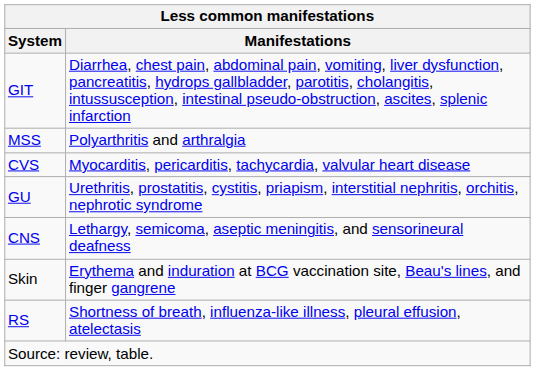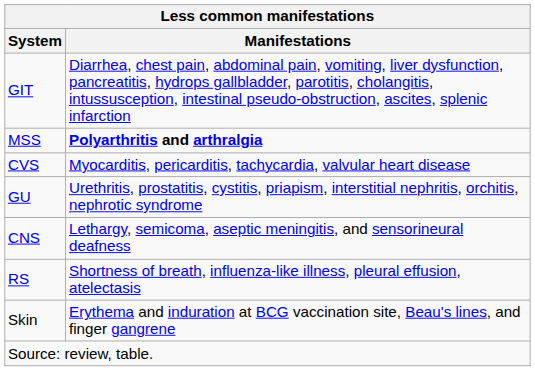MSS | Manifestations: normal -> bold
rows swapped: RS <-> Skin
